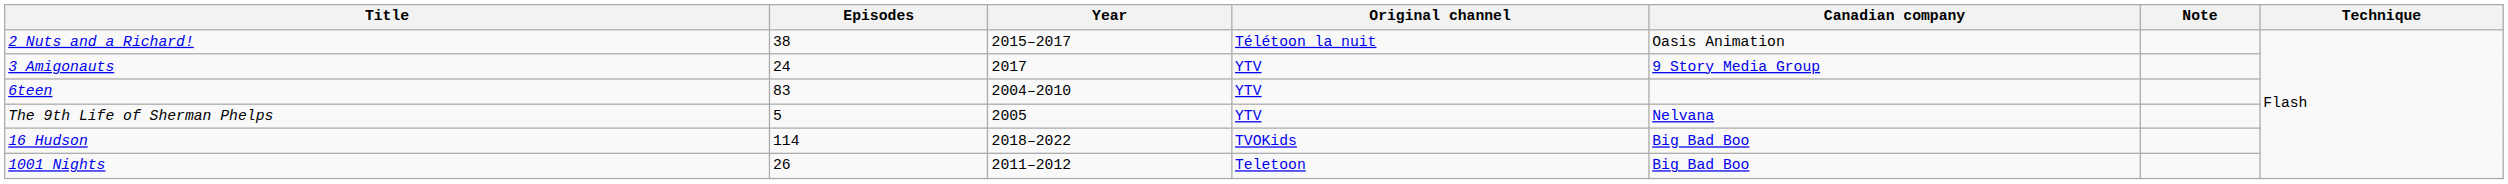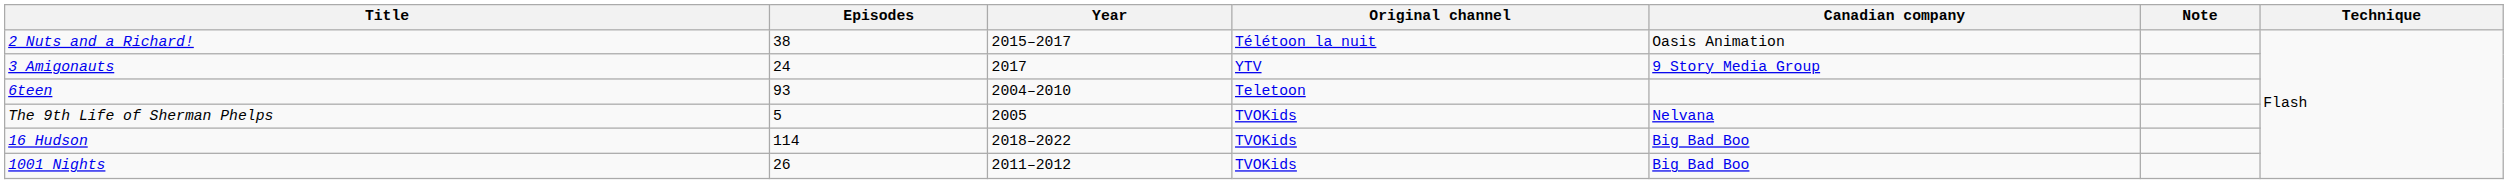6teen | Episodes: 83 -> 93
6teen | Original channel: YTV -> Teletoon
The 9th Life of Sherman Phelps | Original channel: YTV -> TVOKids
1001 Nights | Original channel: Teletoon -> TVOKids
